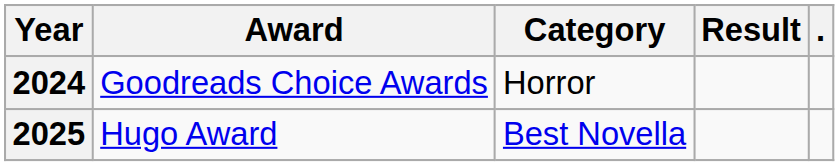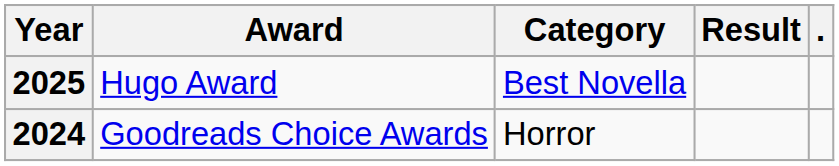rows swapped: 2024 <-> 2025
